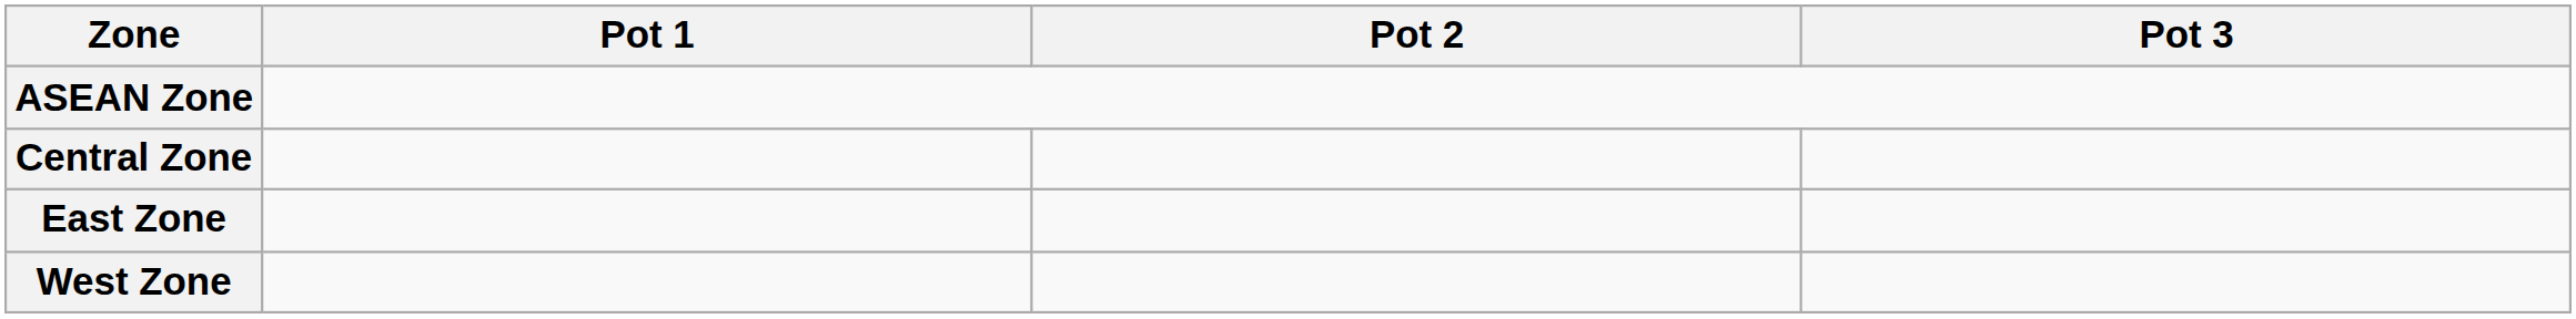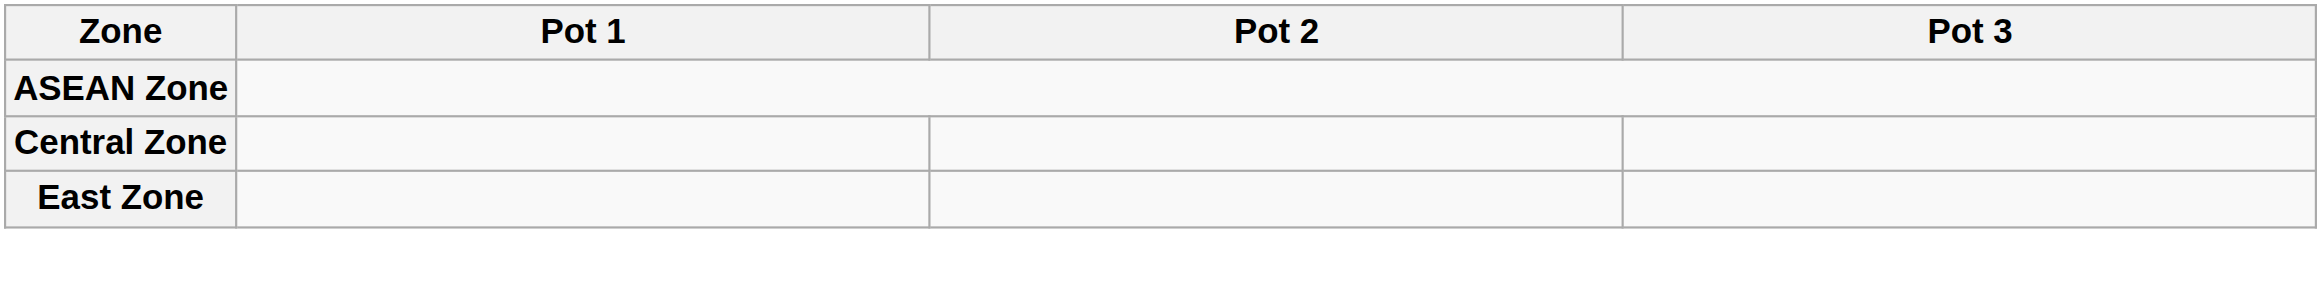- row: West Zone
